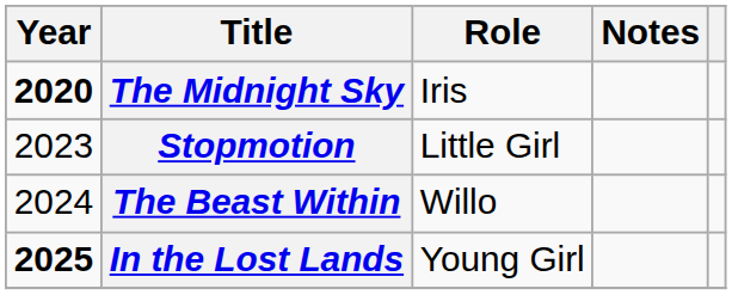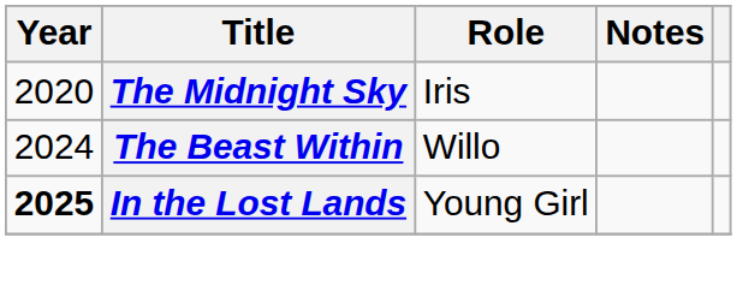The Midnight Sky | Year: bold -> normal
- row: 2023 | Stopmotion | Little Girl
